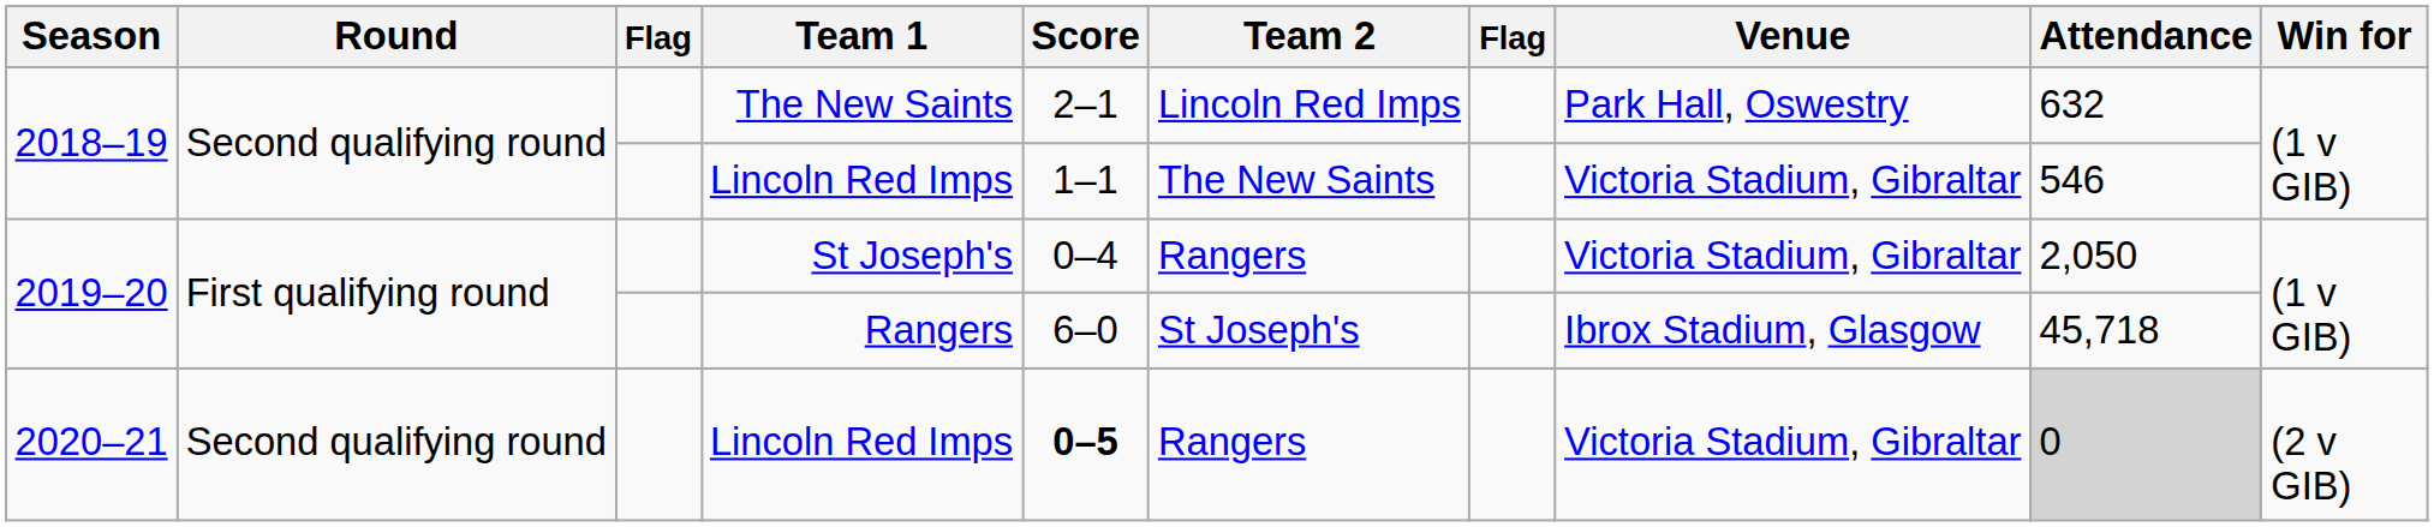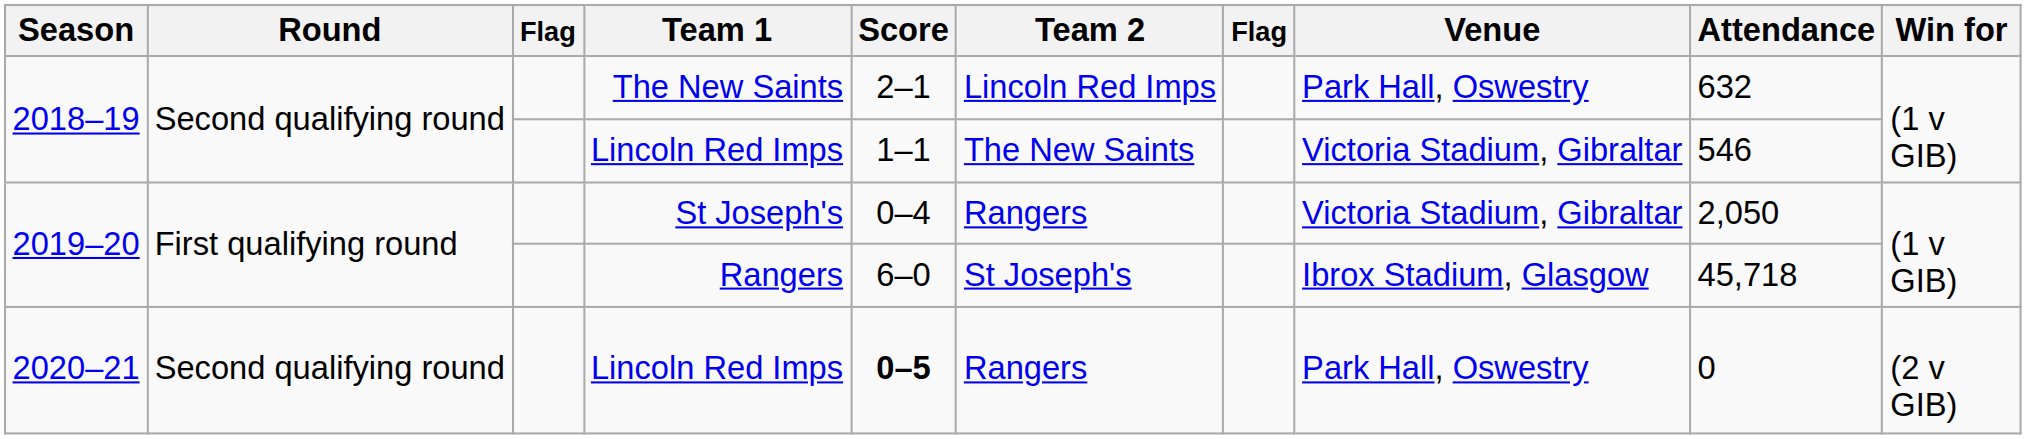2020–21 / Lincoln Red Imps | Venue: Victoria Stadium, Gibraltar -> Park Hall, Oswestry
2020–21 / Lincoln Red Imps | Attendance: lightgrey background -> no background
